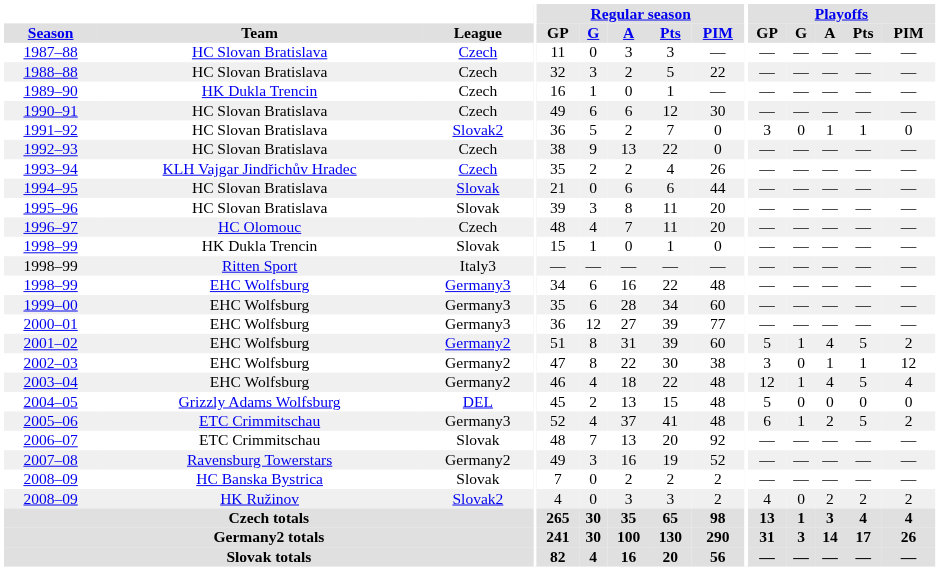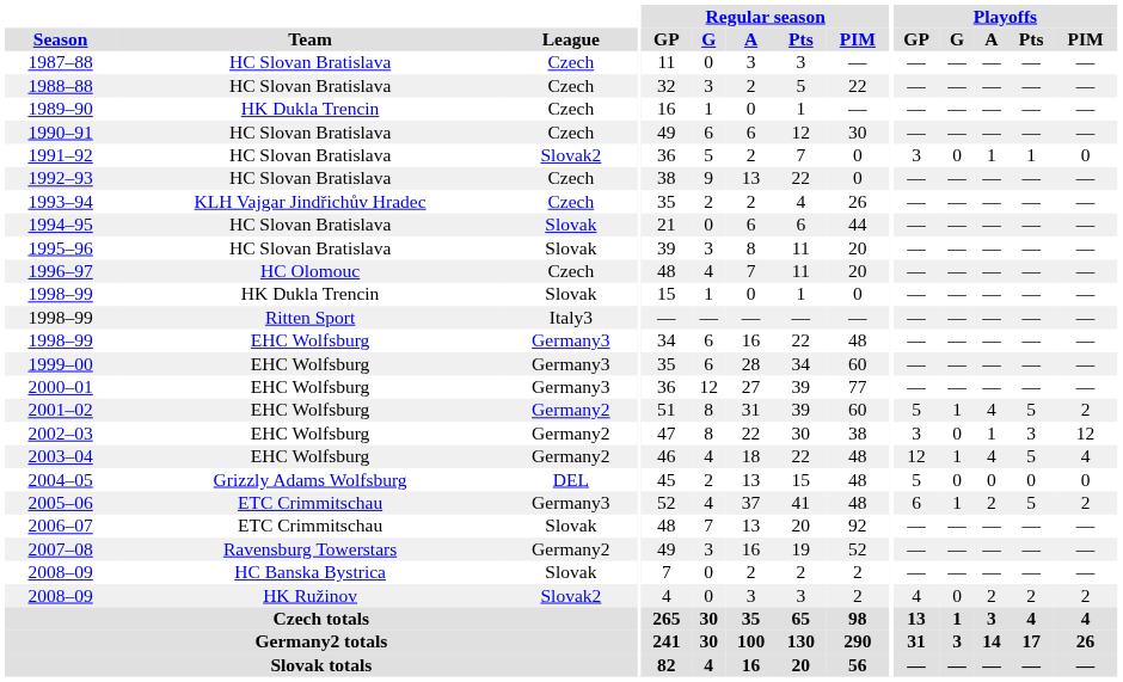2002–03 | Playoffs / Pts: 1 -> 3
